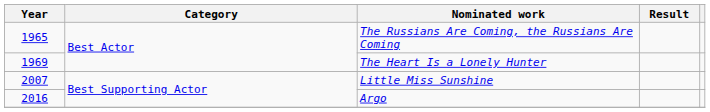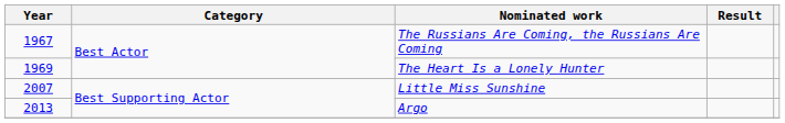The Russians Are Coming, the Russians Are Coming | Year: 1965 -> 1967
Argo | Year: 2016 -> 2013
